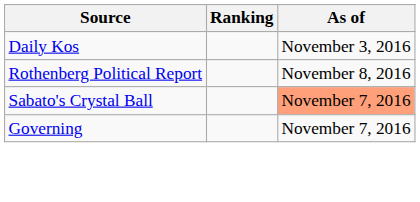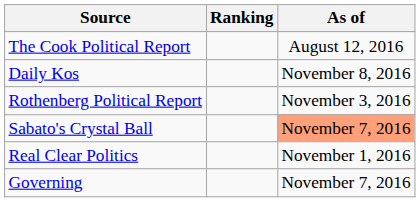+ row: The Cook Political Report | August 12, 2016
Daily Kos | As of: November 3, 2016 -> November 8, 2016
Rothenberg Political Report | As of: November 8, 2016 -> November 3, 2016
+ row: Real Clear Politics | November 1, 2016
